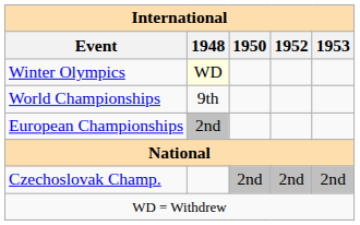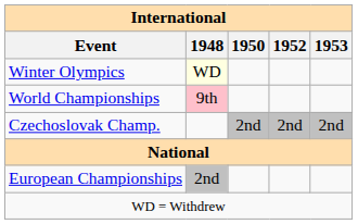World Championships | 1948: no background -> pink background
rows swapped: European Championships <-> Czechoslovak Champ.
